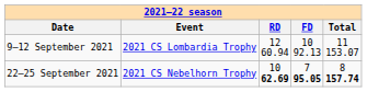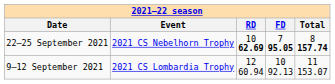rows swapped: 22–25 September 2021 <-> 9–12 September 2021
